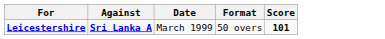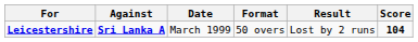+ column: Result | Lost by 2 runs
Leicestershire | Score: 101 -> 104
